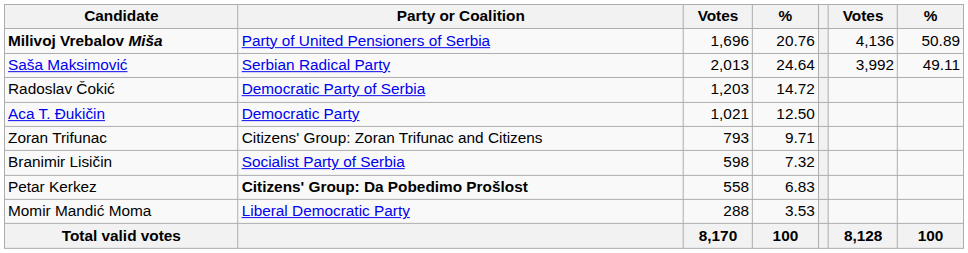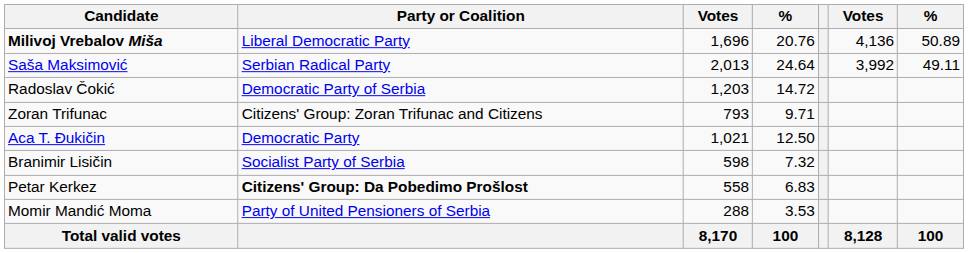Milivoj Vrebalov Miša | Party or Coalition: Party of United Pensioners of Serbia -> Liberal Democratic Party
rows swapped: Aca T. Ðukičin <-> Zoran Trifunac
Momir Mandić Moma | Party or Coalition: Liberal Democratic Party -> Party of United Pensioners of Serbia
